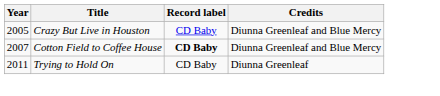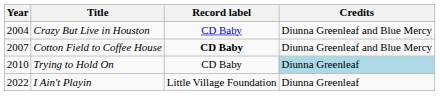Crazy But Live in Houston | Year: 2005 -> 2004
Trying to Hold On | Year: 2011 -> 2010
Trying to Hold On | Credits: no background -> lightblue background
+ row: 2022 | I Ain't Playin | Little Village Foundation | Diunna Greenleaf
